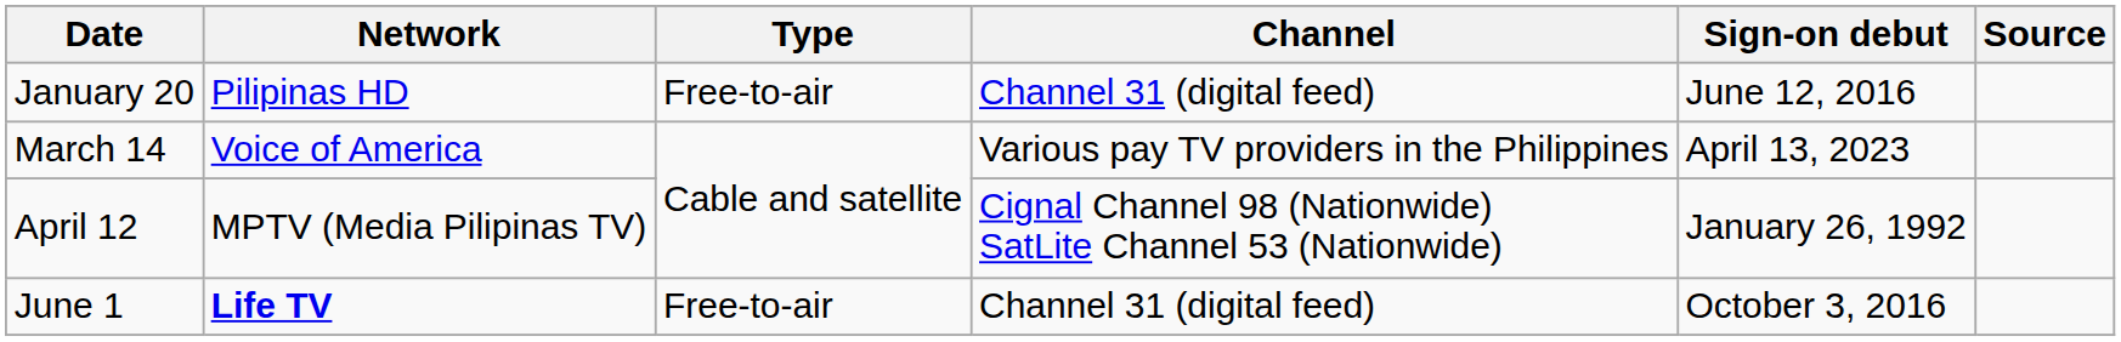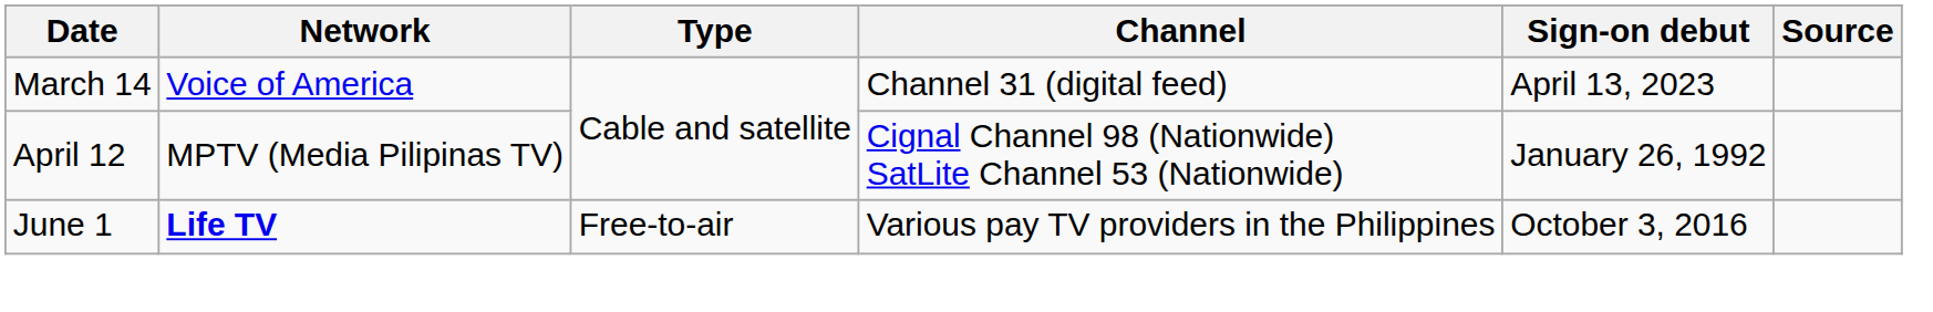- row: January 20 | Pilipinas HD | Free-to-air | Channel 31 (digital feed) | June 12, 2016
March 14 | Channel: Various pay TV providers in the Philippines -> Channel 31 (digital feed)
June 1 | Channel: Channel 31 (digital feed) -> Various pay TV providers in the Philippines
